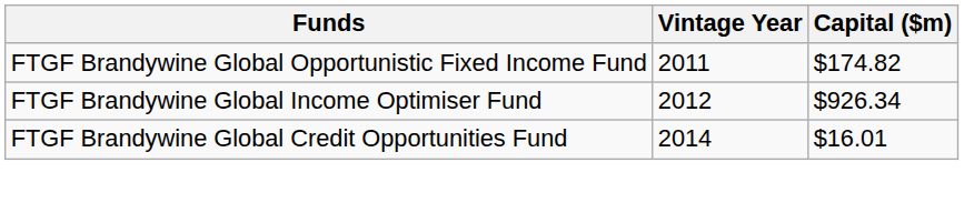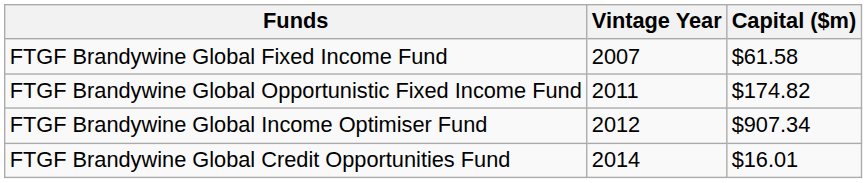+ row: FTGF Brandywine Global Fixed Income Fund | 2007 | $61.58
FTGF Brandywine Global Income Optimiser Fund | Capital ($m): $926.34 -> $907.34
